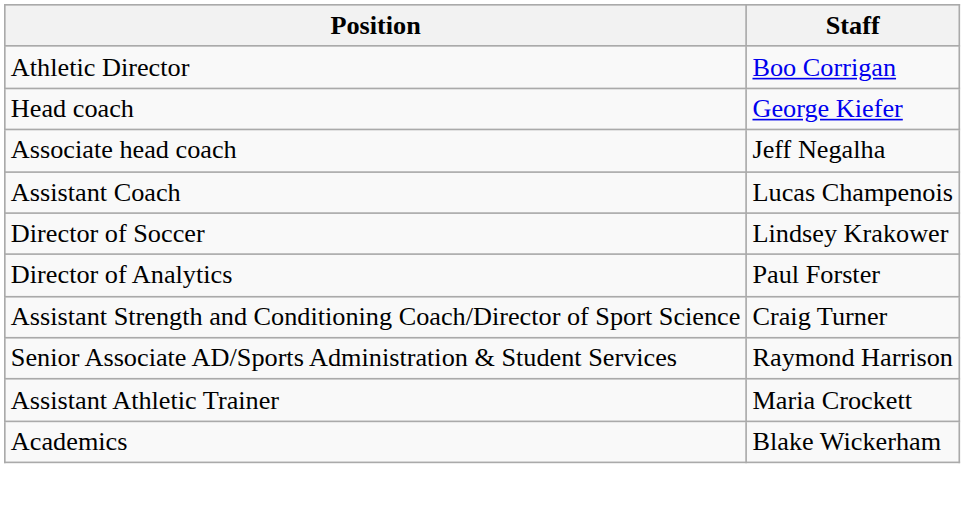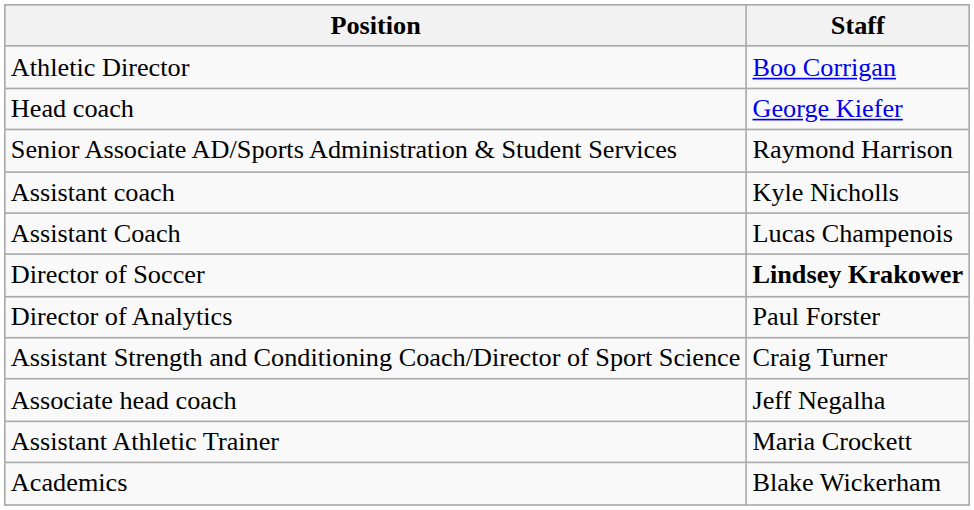rows swapped: Associate head coach <-> Senior Associate AD/Sports Administration & Student Services
+ row: Assistant coach | Kyle Nicholls
Director of Soccer | Staff: normal -> bold
